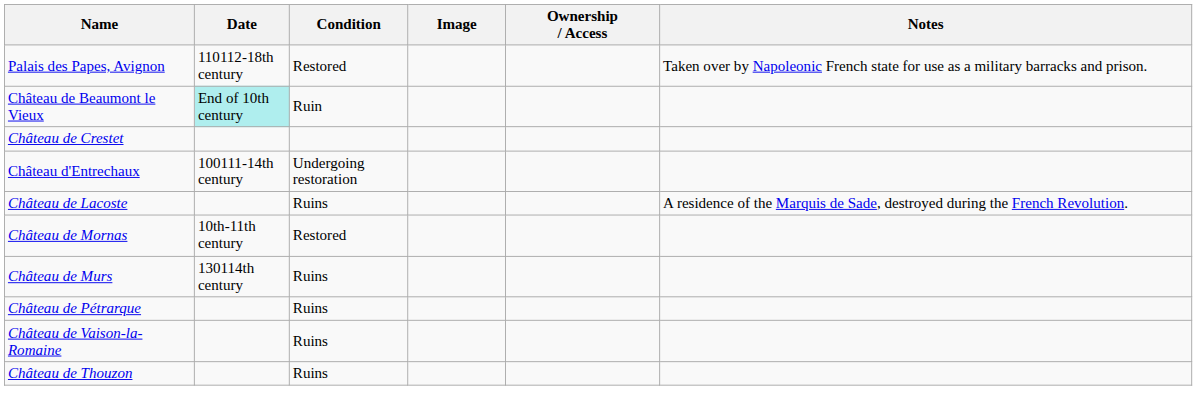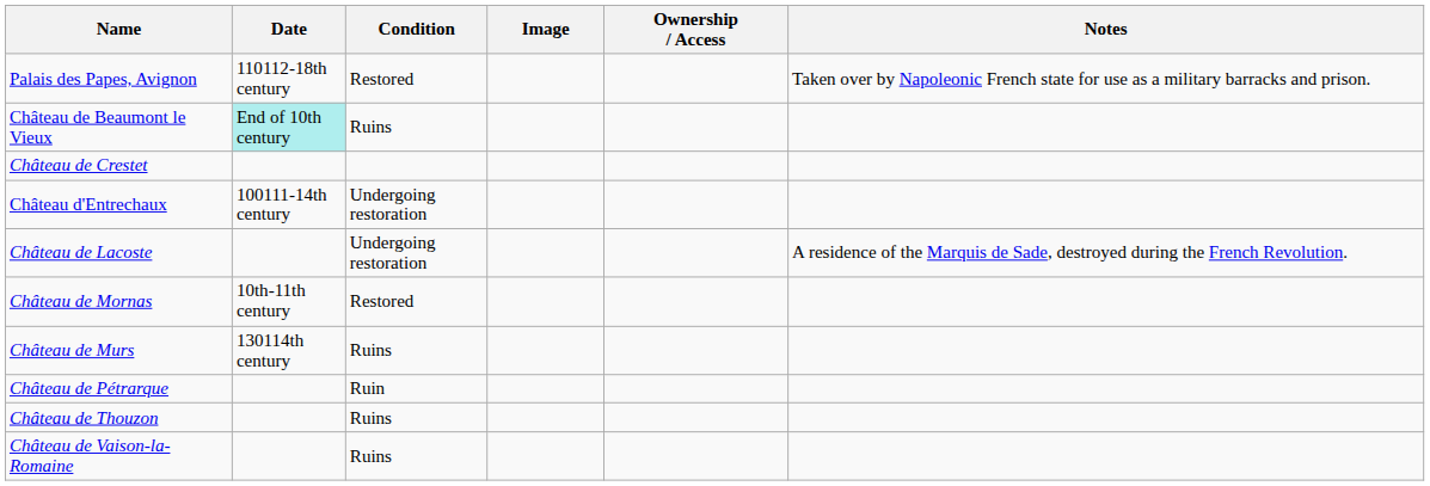Château de Beaumont le Vieux | Condition: Ruin -> Ruins
Château de Lacoste | Condition: Ruins -> Undergoing restoration
Château de Pétrarque | Condition: Ruins -> Ruin
rows swapped: Château de Thouzon <-> Château de Vaison-la-Romaine
